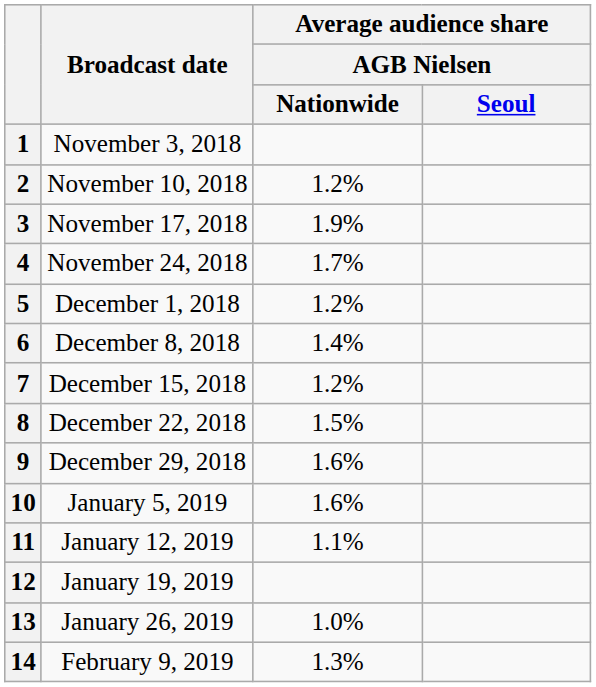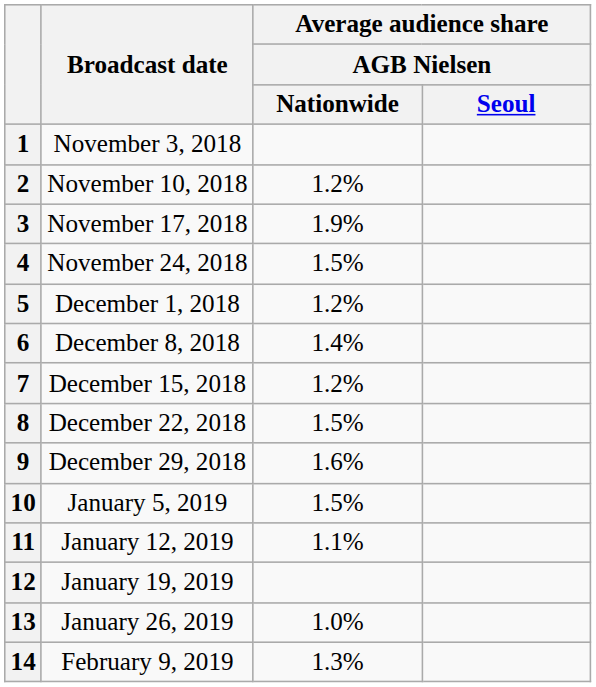4 | Average audience share / AGB Nielsen / Nationwide: 1.7% -> 1.5%
10 | Average audience share / AGB Nielsen / Nationwide: 1.6% -> 1.5%
